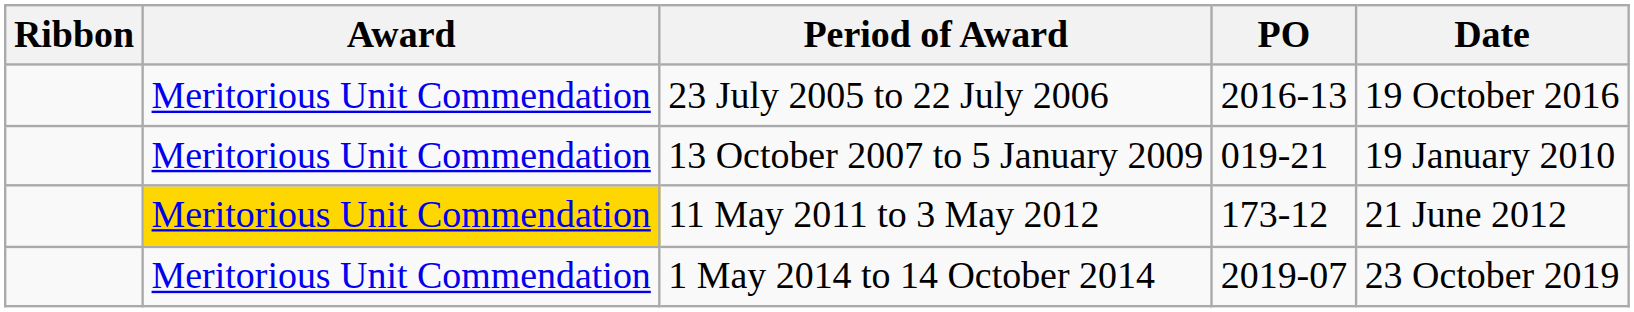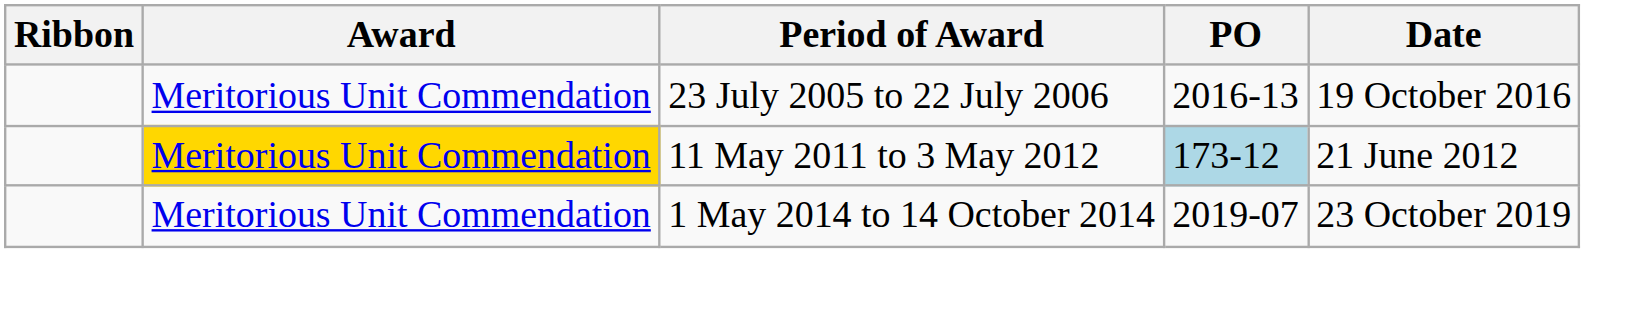- row: Meritorious Unit Commendation | 13 October 2007 to 5 January 2009 | 019-21 | 19 January 2010
11 May 2011 to 3 May 2012 | PO: no background -> lightblue background
